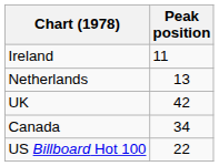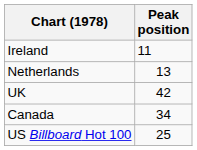US Billboard Hot 100 | Peak position: 22 -> 25
